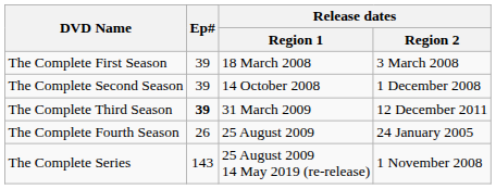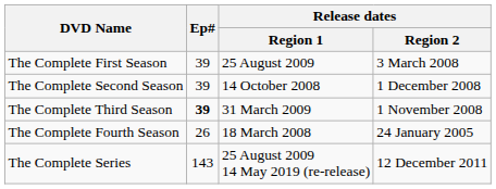The Complete First Season | Release dates / Region 1: 18 March 2008 -> 25 August 2009
The Complete Third Season | Release dates / Region 2: 12 December 2011 -> 1 November 2008
The Complete Fourth Season | Release dates / Region 1: 25 August 2009 -> 18 March 2008
The Complete Series | Release dates / Region 2: 1 November 2008 -> 12 December 2011
